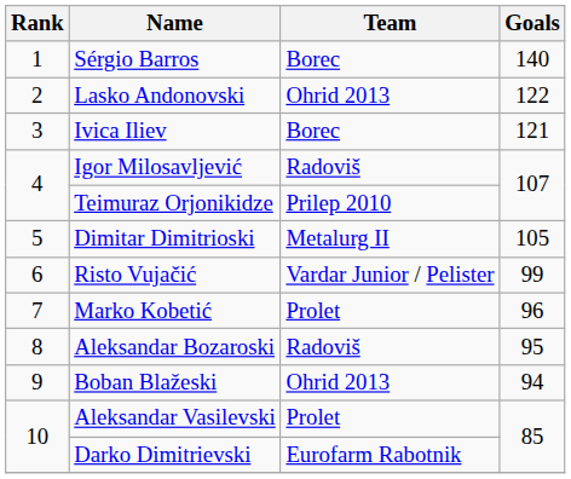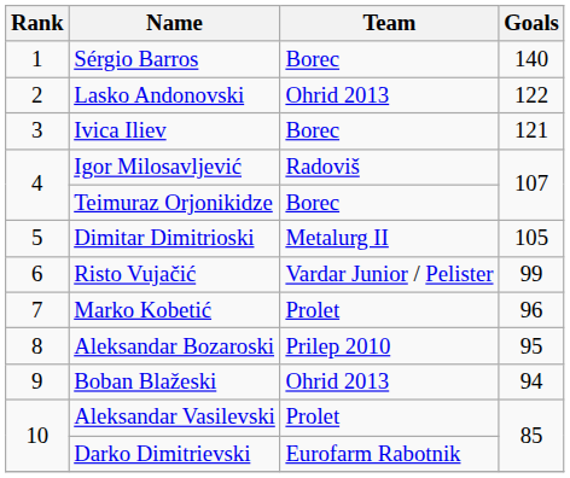Teimuraz Orjonikidze | Team: Prilep 2010 -> Borec
Aleksandar Bozaroski | Team: Radoviš -> Prilep 2010
